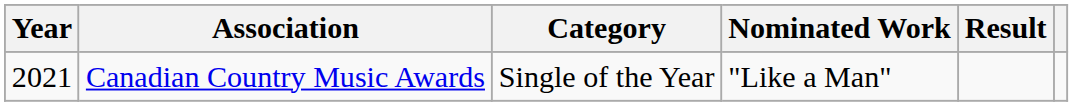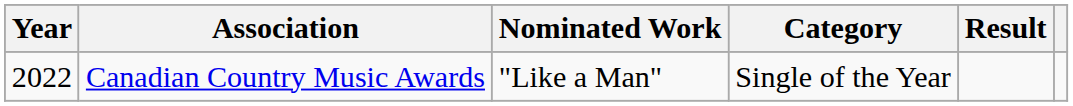columns swapped: Category <-> Nominated Work
Canadian Country Music Awards | Year: 2021 -> 2022
